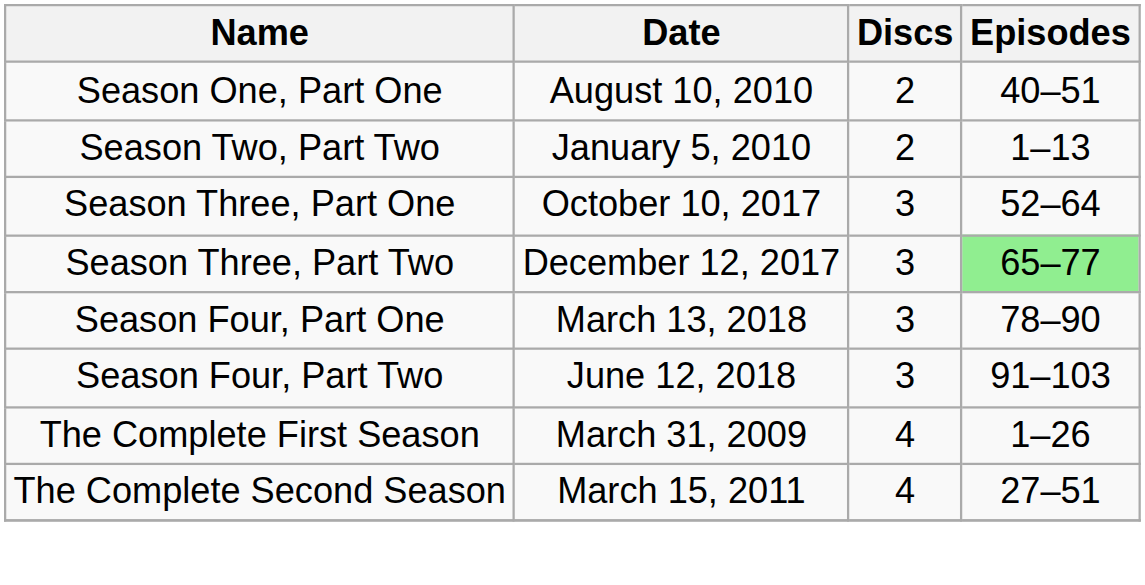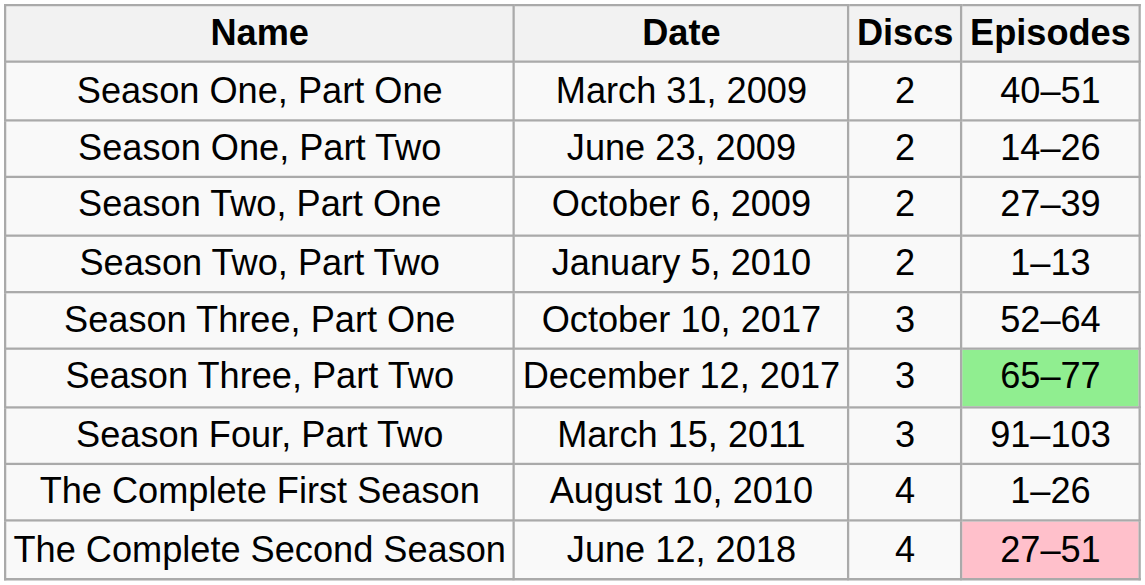Season One, Part One | Date: August 10, 2010 -> March 31, 2009
+ row: Season One, Part Two | June 23, 2009 | 2 | 14–26
+ row: Season Two, Part One | October 6, 2009 | 2 | 27–39
- row: Season Four, Part One | March 13, 2018 | 3 | 78–90
Season Four, Part Two | Date: June 12, 2018 -> March 15, 2011
The Complete First Season | Date: March 31, 2009 -> August 10, 2010
The Complete Second Season | Date: March 15, 2011 -> June 12, 2018
The Complete Second Season | Episodes: no background -> pink background
